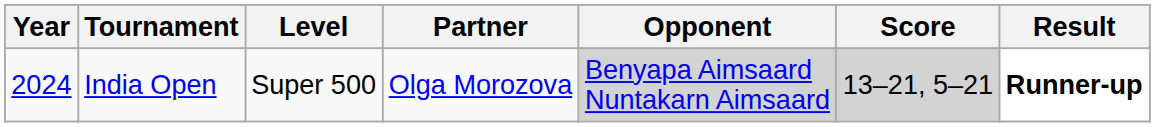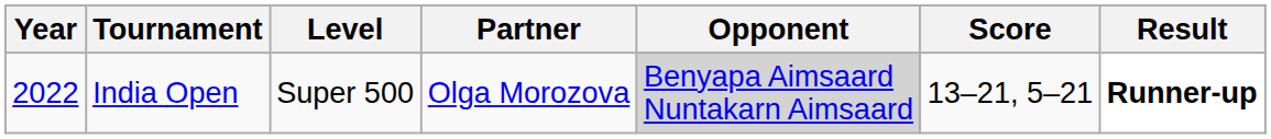India Open | Year: 2024 -> 2022
India Open | Score: lightgrey background -> no background
